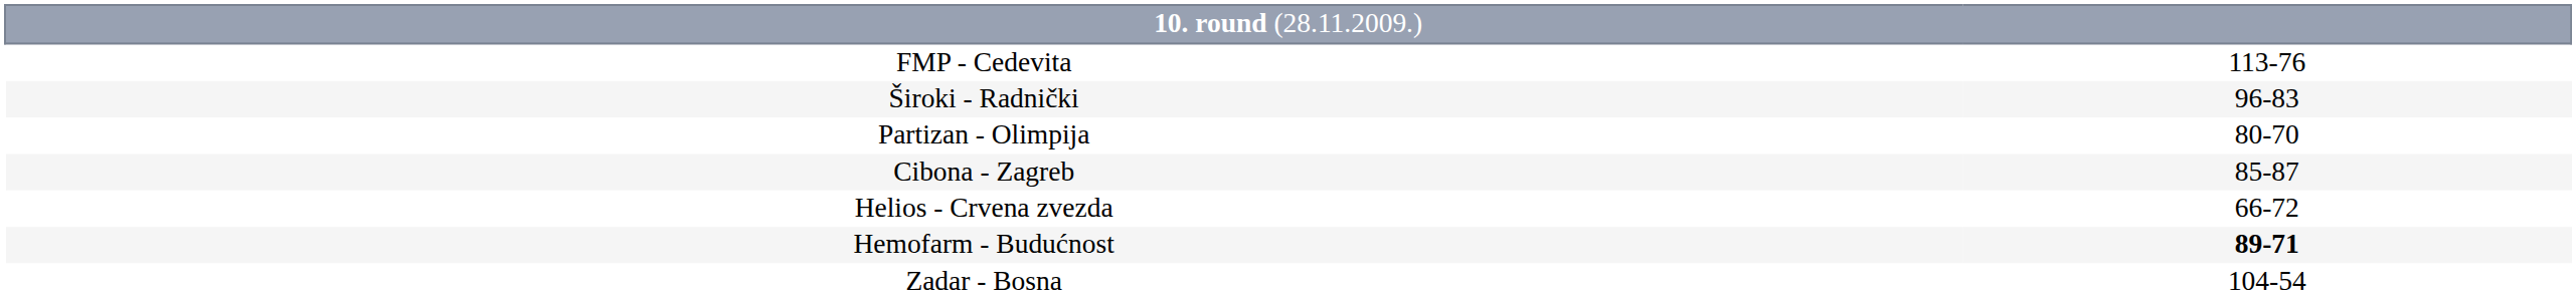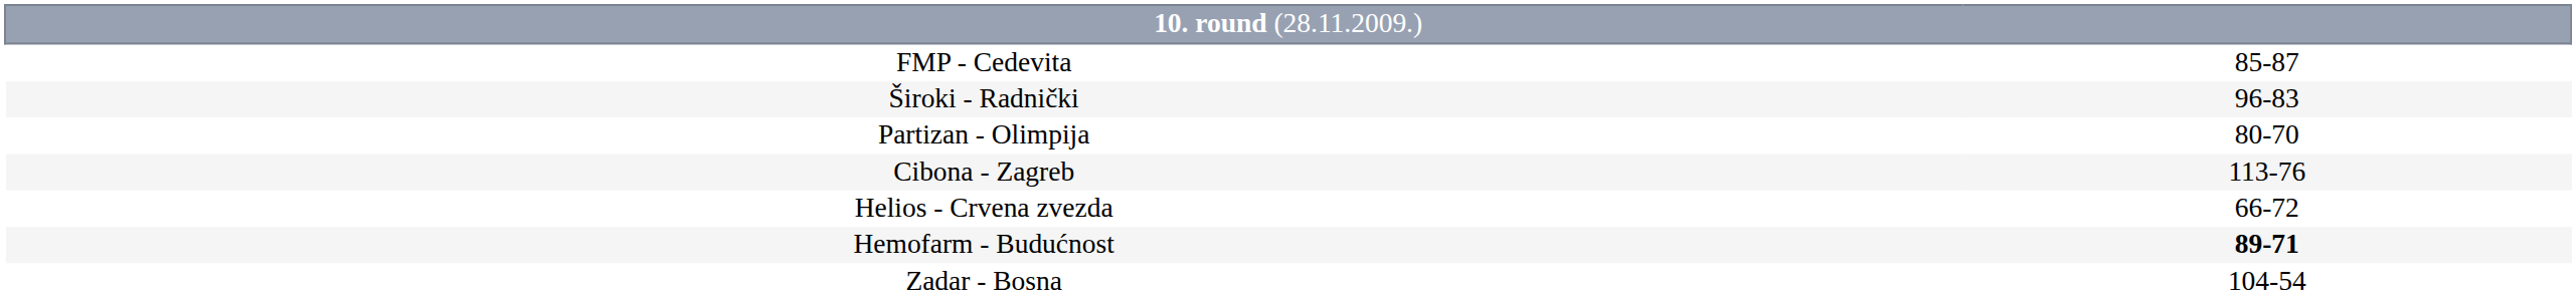FMP - Cedevita | column 2: 113-76 -> 85-87
Cibona - Zagreb | column 2: 85-87 -> 113-76
